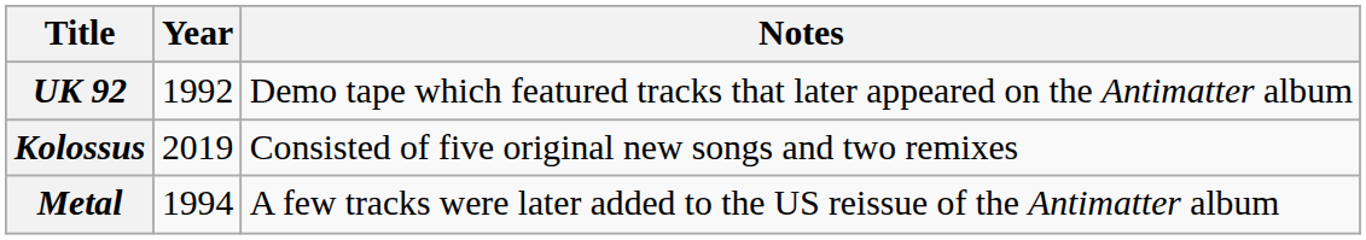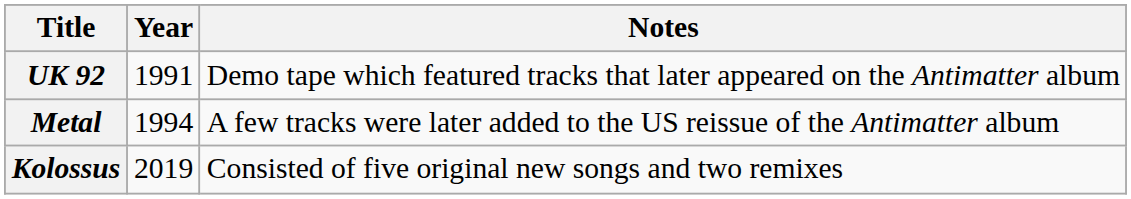UK 92 | Year: 1992 -> 1991
rows swapped: Metal <-> Kolossus
